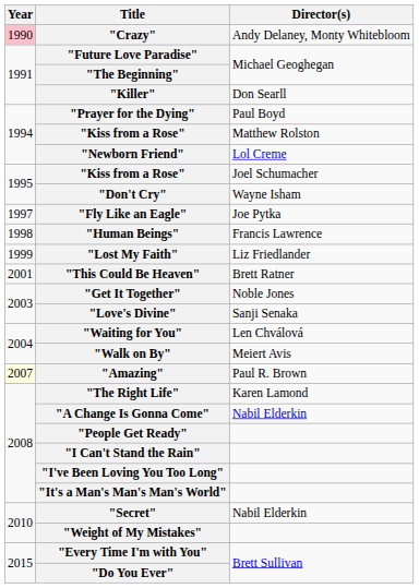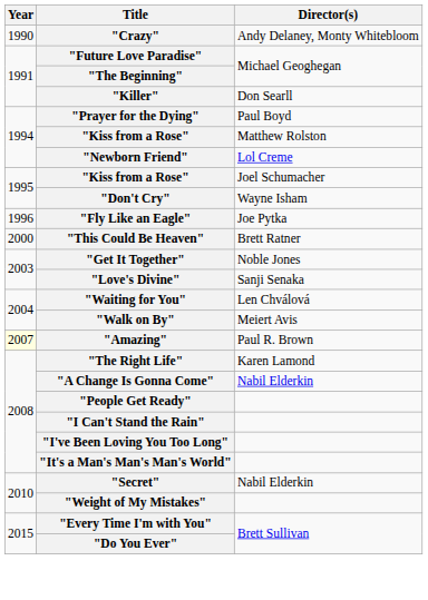"Crazy" | Year: pink background -> no background
"Fly Like an Eagle" | Year: 1997 -> 1996
- row: 1998 | "Human Beings" | Francis Lawrence
- row: 1999 | "Lost My Faith" | Liz Friedlander
"This Could Be Heaven" | Year: 2001 -> 2000
